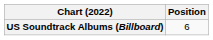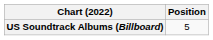US Soundtrack Albums (Billboard) | Position: 6 -> 5
